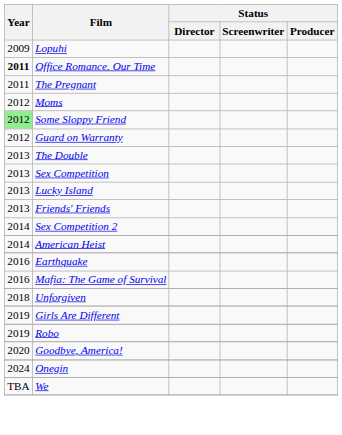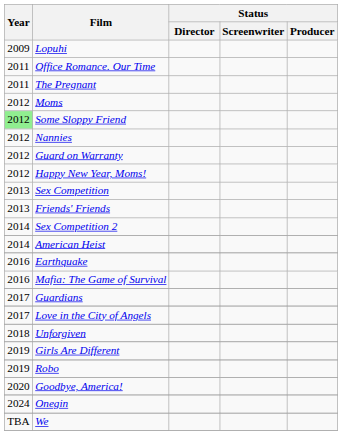Office Romance. Our Time | Year: bold -> normal
+ row: 2012 | Nannies
+ row: 2012 | Happy New Year, Moms!
- row: 2013 | The Double
- row: 2013 | Lucky Island
+ row: 2017 | Guardians
+ row: 2017 | Love in the City of Angels
